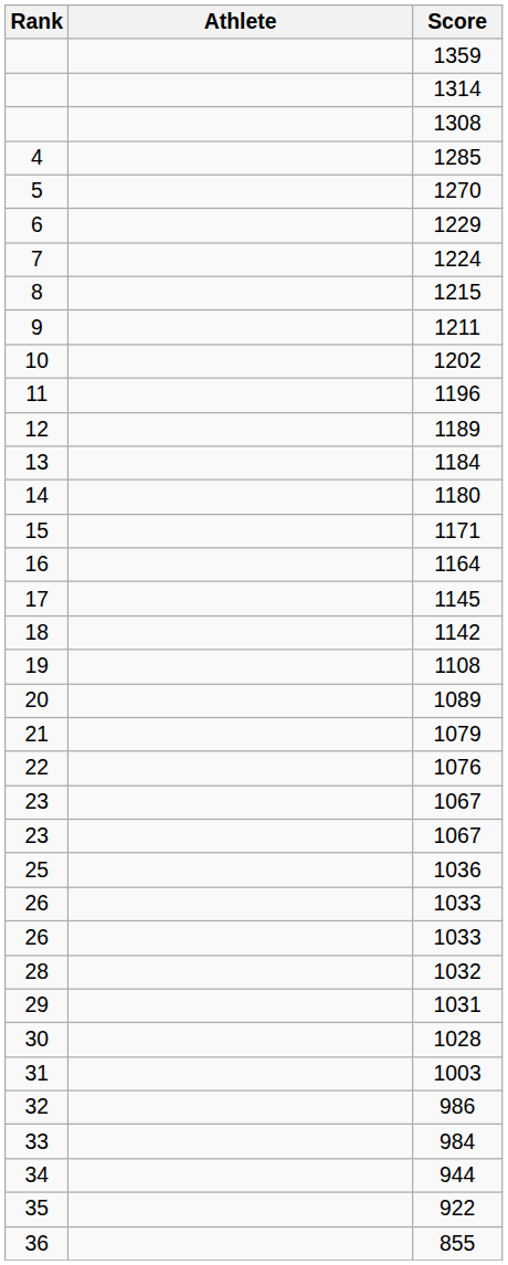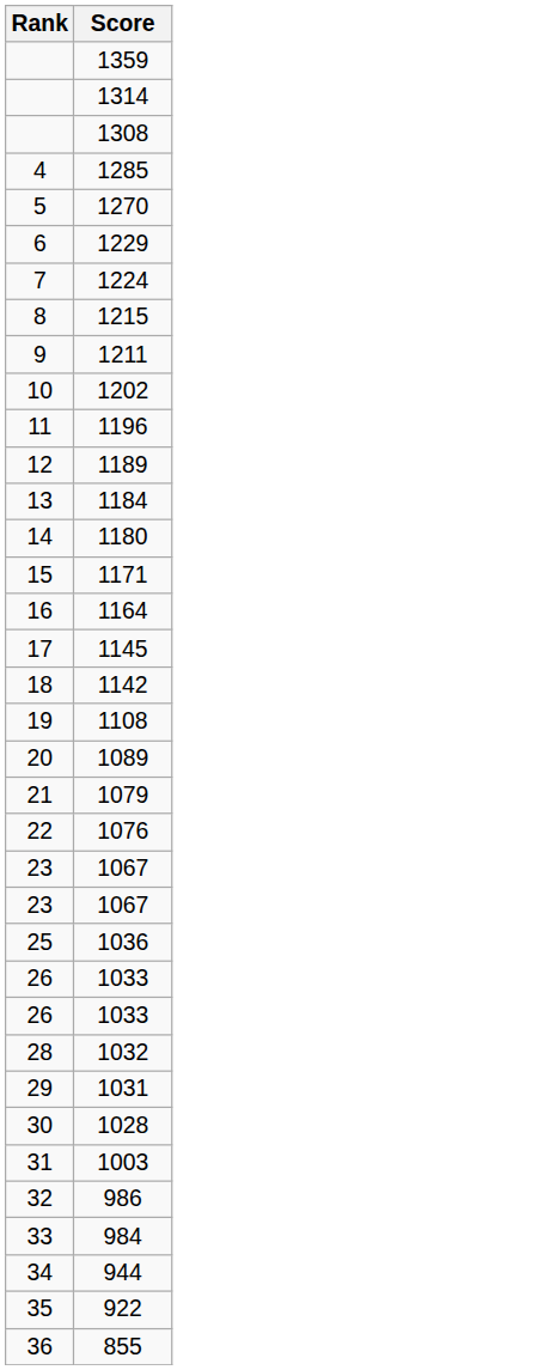- column: Athlete
